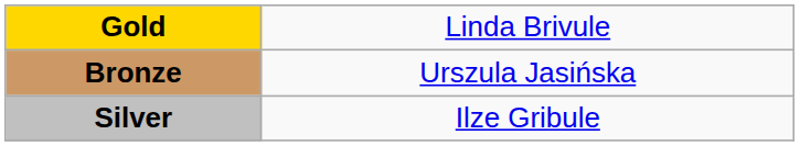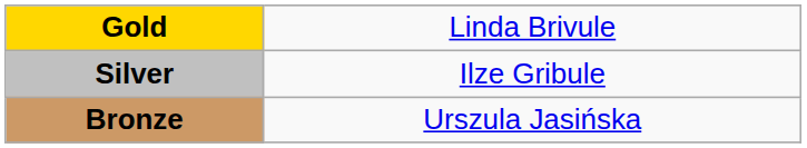rows swapped: Silver <-> Bronze
